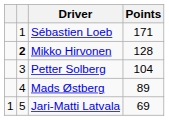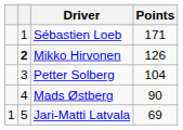Mikko Hirvonen | Points: 128 -> 126
Mads Østberg | Points: 89 -> 90
